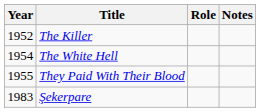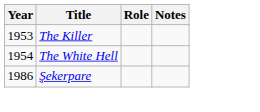The Killer | Year: 1952 -> 1953
- row: 1955 | They Paid With Their Blood
Şekerpare | Year: 1983 -> 1986
